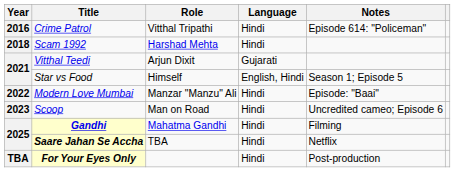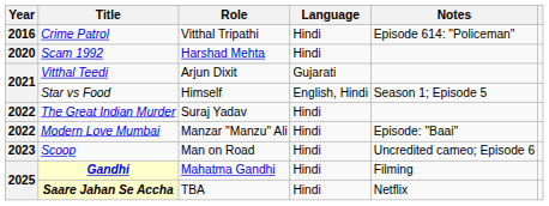Scam 1992 | Year: 2018 -> 2020
+ row: 2022 | The Great Indian Murder | Suraj Yadav | Hindi
- row: TBA | For Your Eyes Only | Hindi | Post-production
